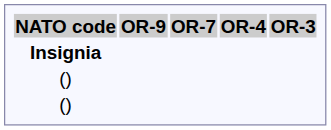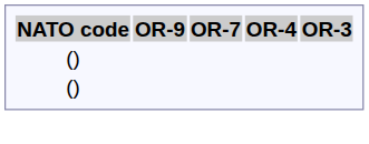- row: Insignia
